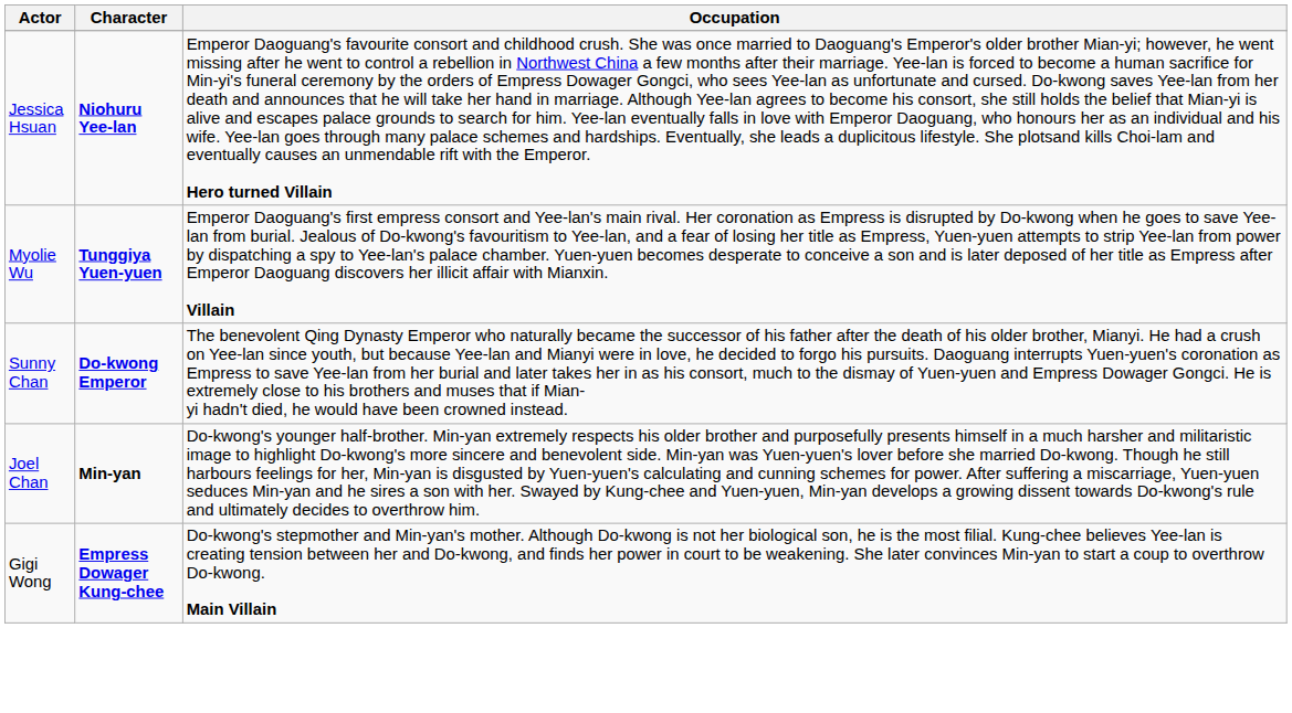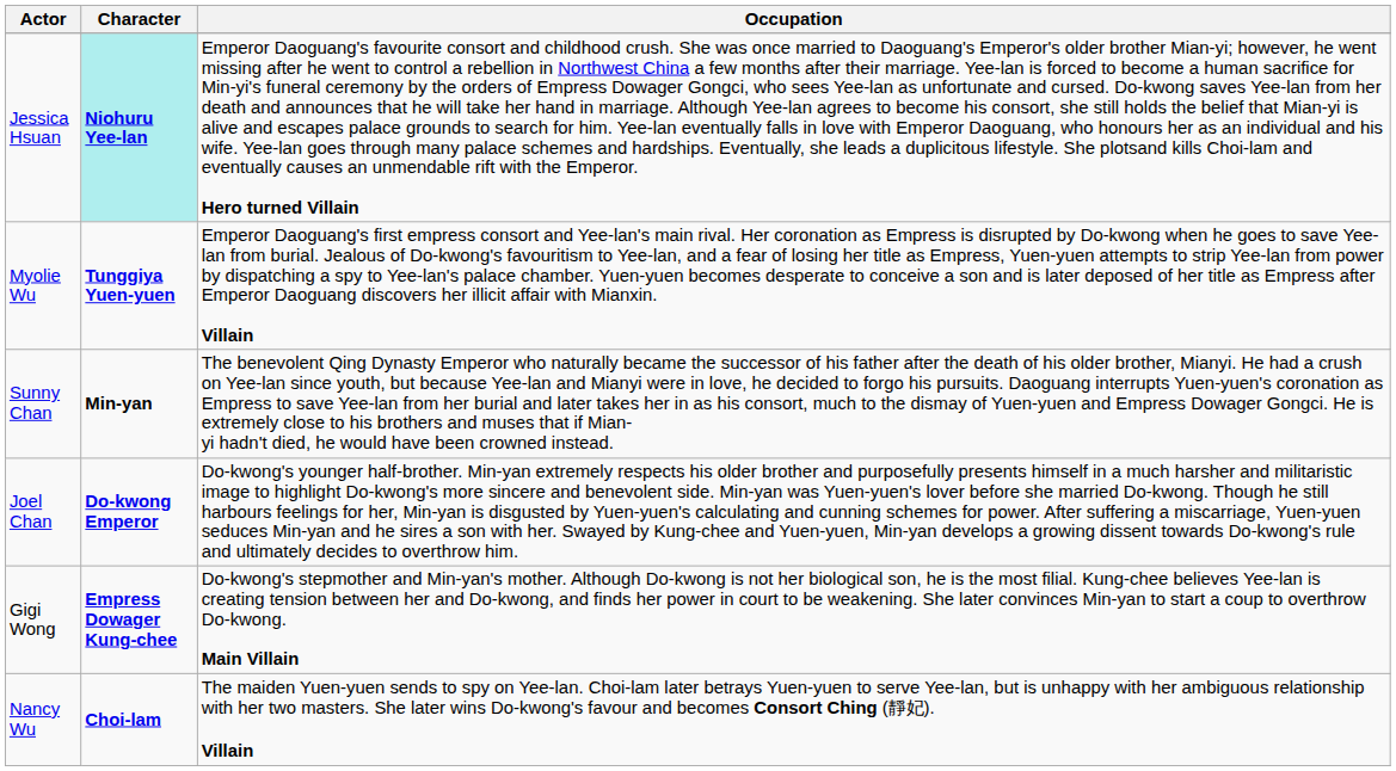Jessica Hsuan | Character: no background -> paleturquoise background
Sunny Chan | Character: Do-kwong Emperor -> Min-yan
Joel Chan | Character: Min-yan -> Do-kwong Emperor
+ row: Nancy Wu | Choi-lam | The maiden Yuen-yuen sends to spy on Yee-lan. Choi-lam later betrays Yuen-yuen to serve Yee-lan, but is unhappy with her ambiguous relationship with her two masters. She later wins Do-kwong's favour and becomes Consort Ching (靜妃). Villain
